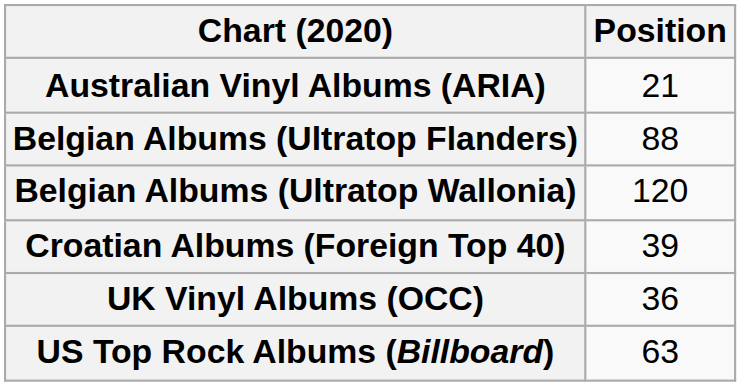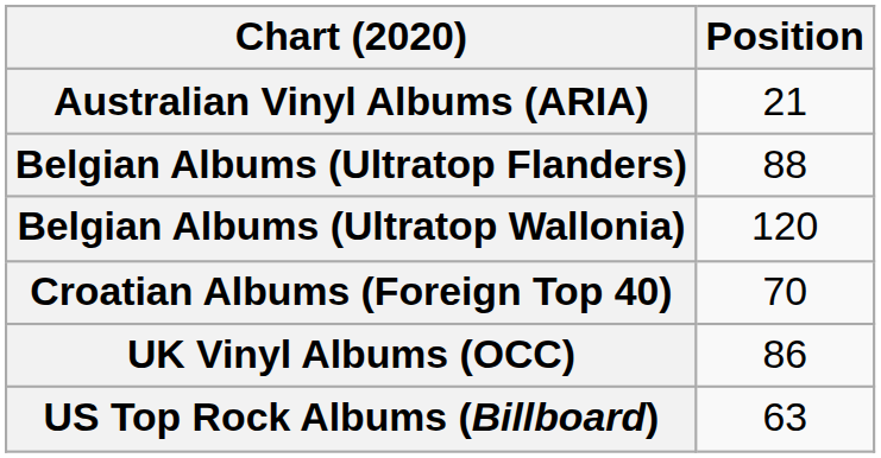Croatian Albums (Foreign Top 40) | Position: 39 -> 70
UK Vinyl Albums (OCC) | Position: 36 -> 86
